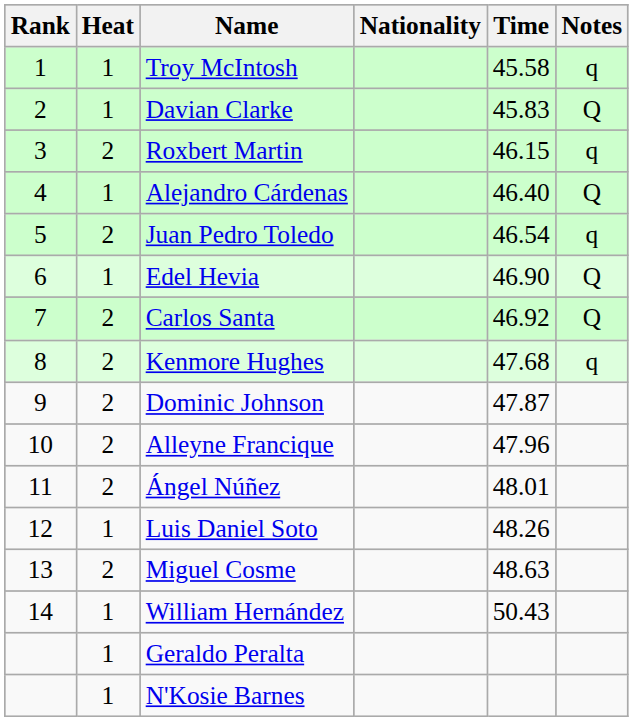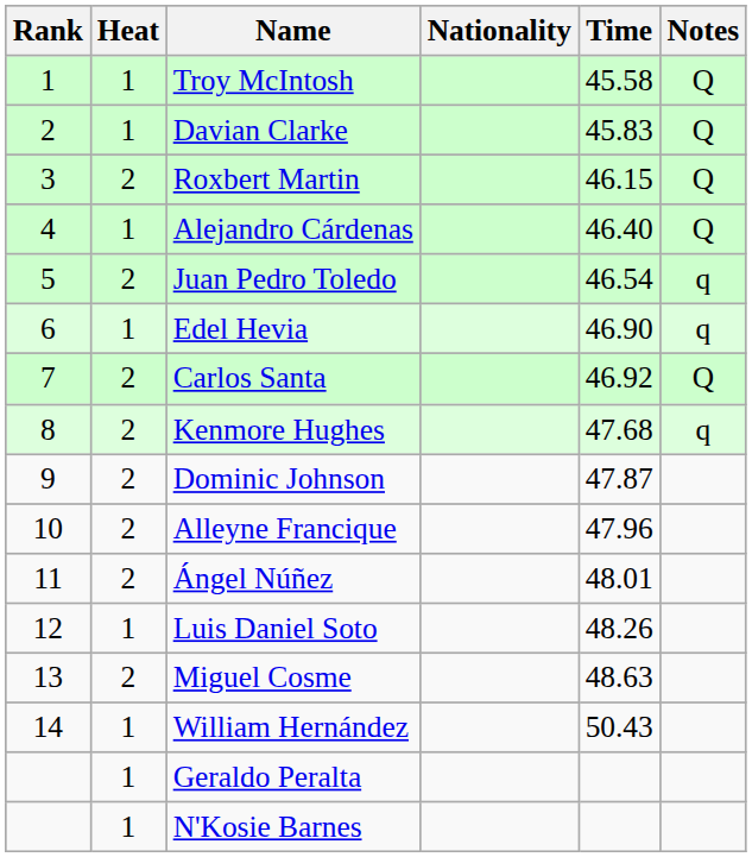Troy McIntosh | Notes: q -> Q
Roxbert Martin | Notes: q -> Q
Edel Hevia | Notes: Q -> q
